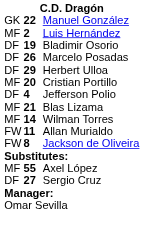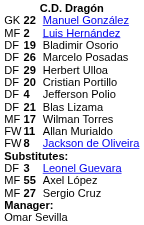Cristian Portillo | column 1: MF -> DF
Blas Lizama | column 1: MF -> DF
Wilman Torres | column 2: 14 -> 17
+ row: DF | 3 | Leonel Guevara
Sergio Cruz | column 1: DF -> MF
